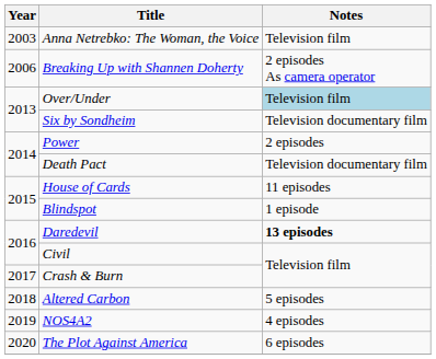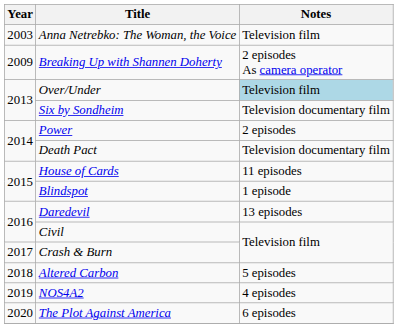Breaking Up with Shannen Doherty | Year: 2006 -> 2009
Daredevil | Notes: bold -> normal
